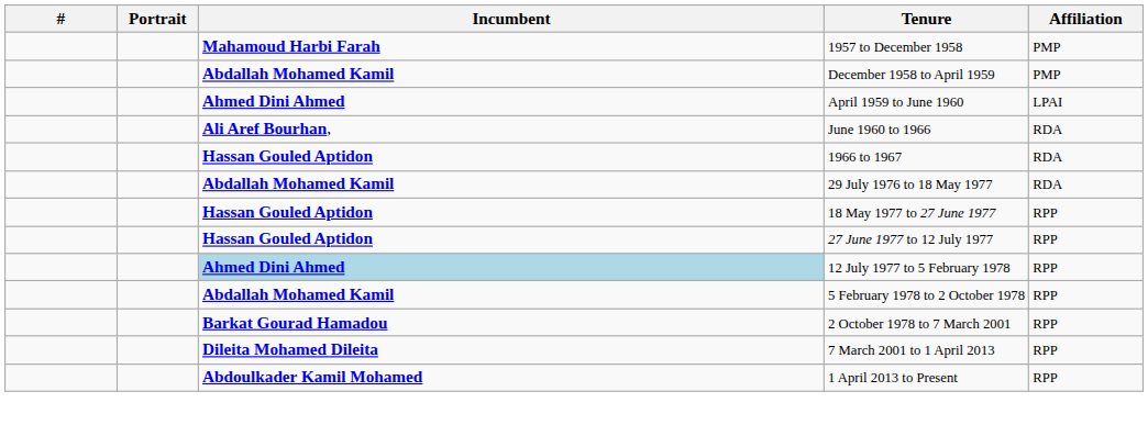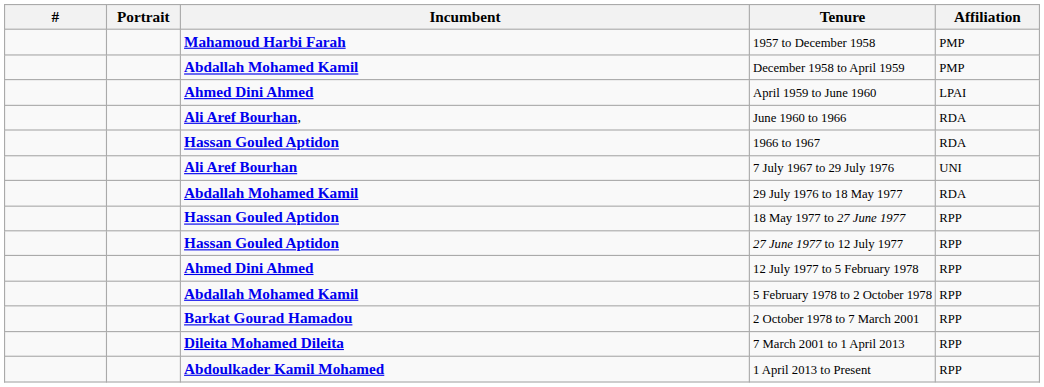+ row: Ali Aref Bourhan | 7 July 1967 to 29 July 1976 | UNI
12 July 1977 to 5 February 1978 | Incumbent: lightblue background -> no background
